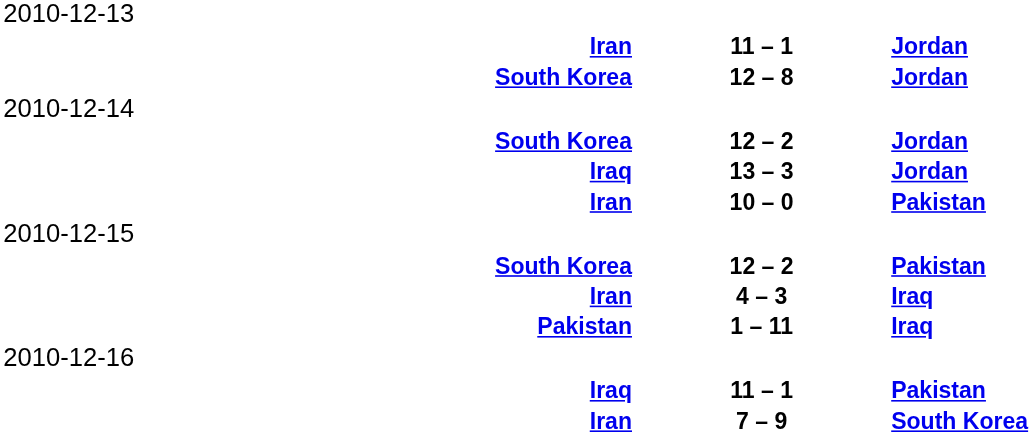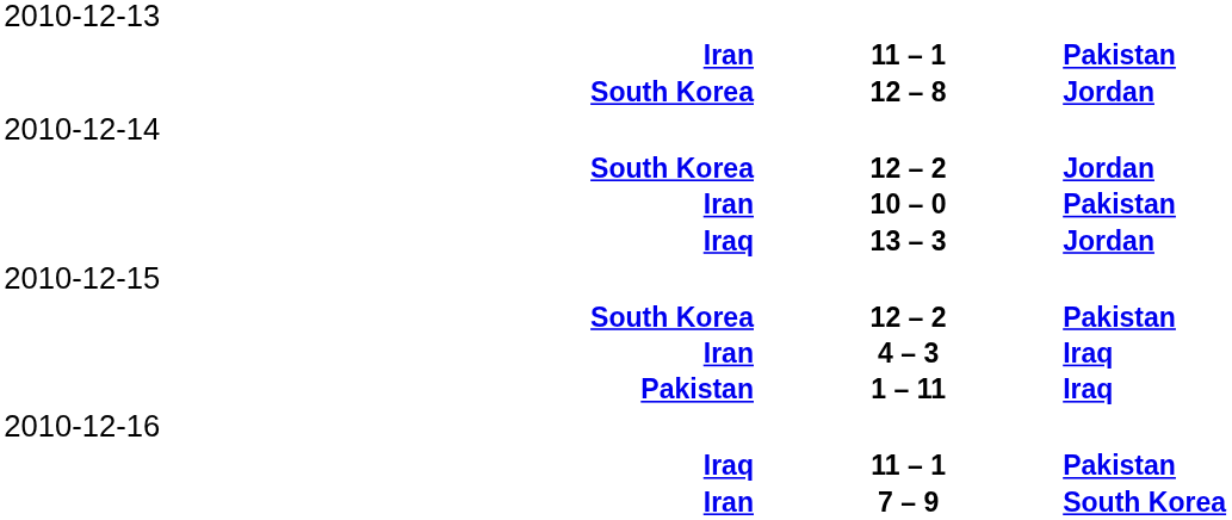Iran / 11 – 1 | column 3: Jordan -> Pakistan
rows swapped: 10 – 0 <-> 13 – 3
